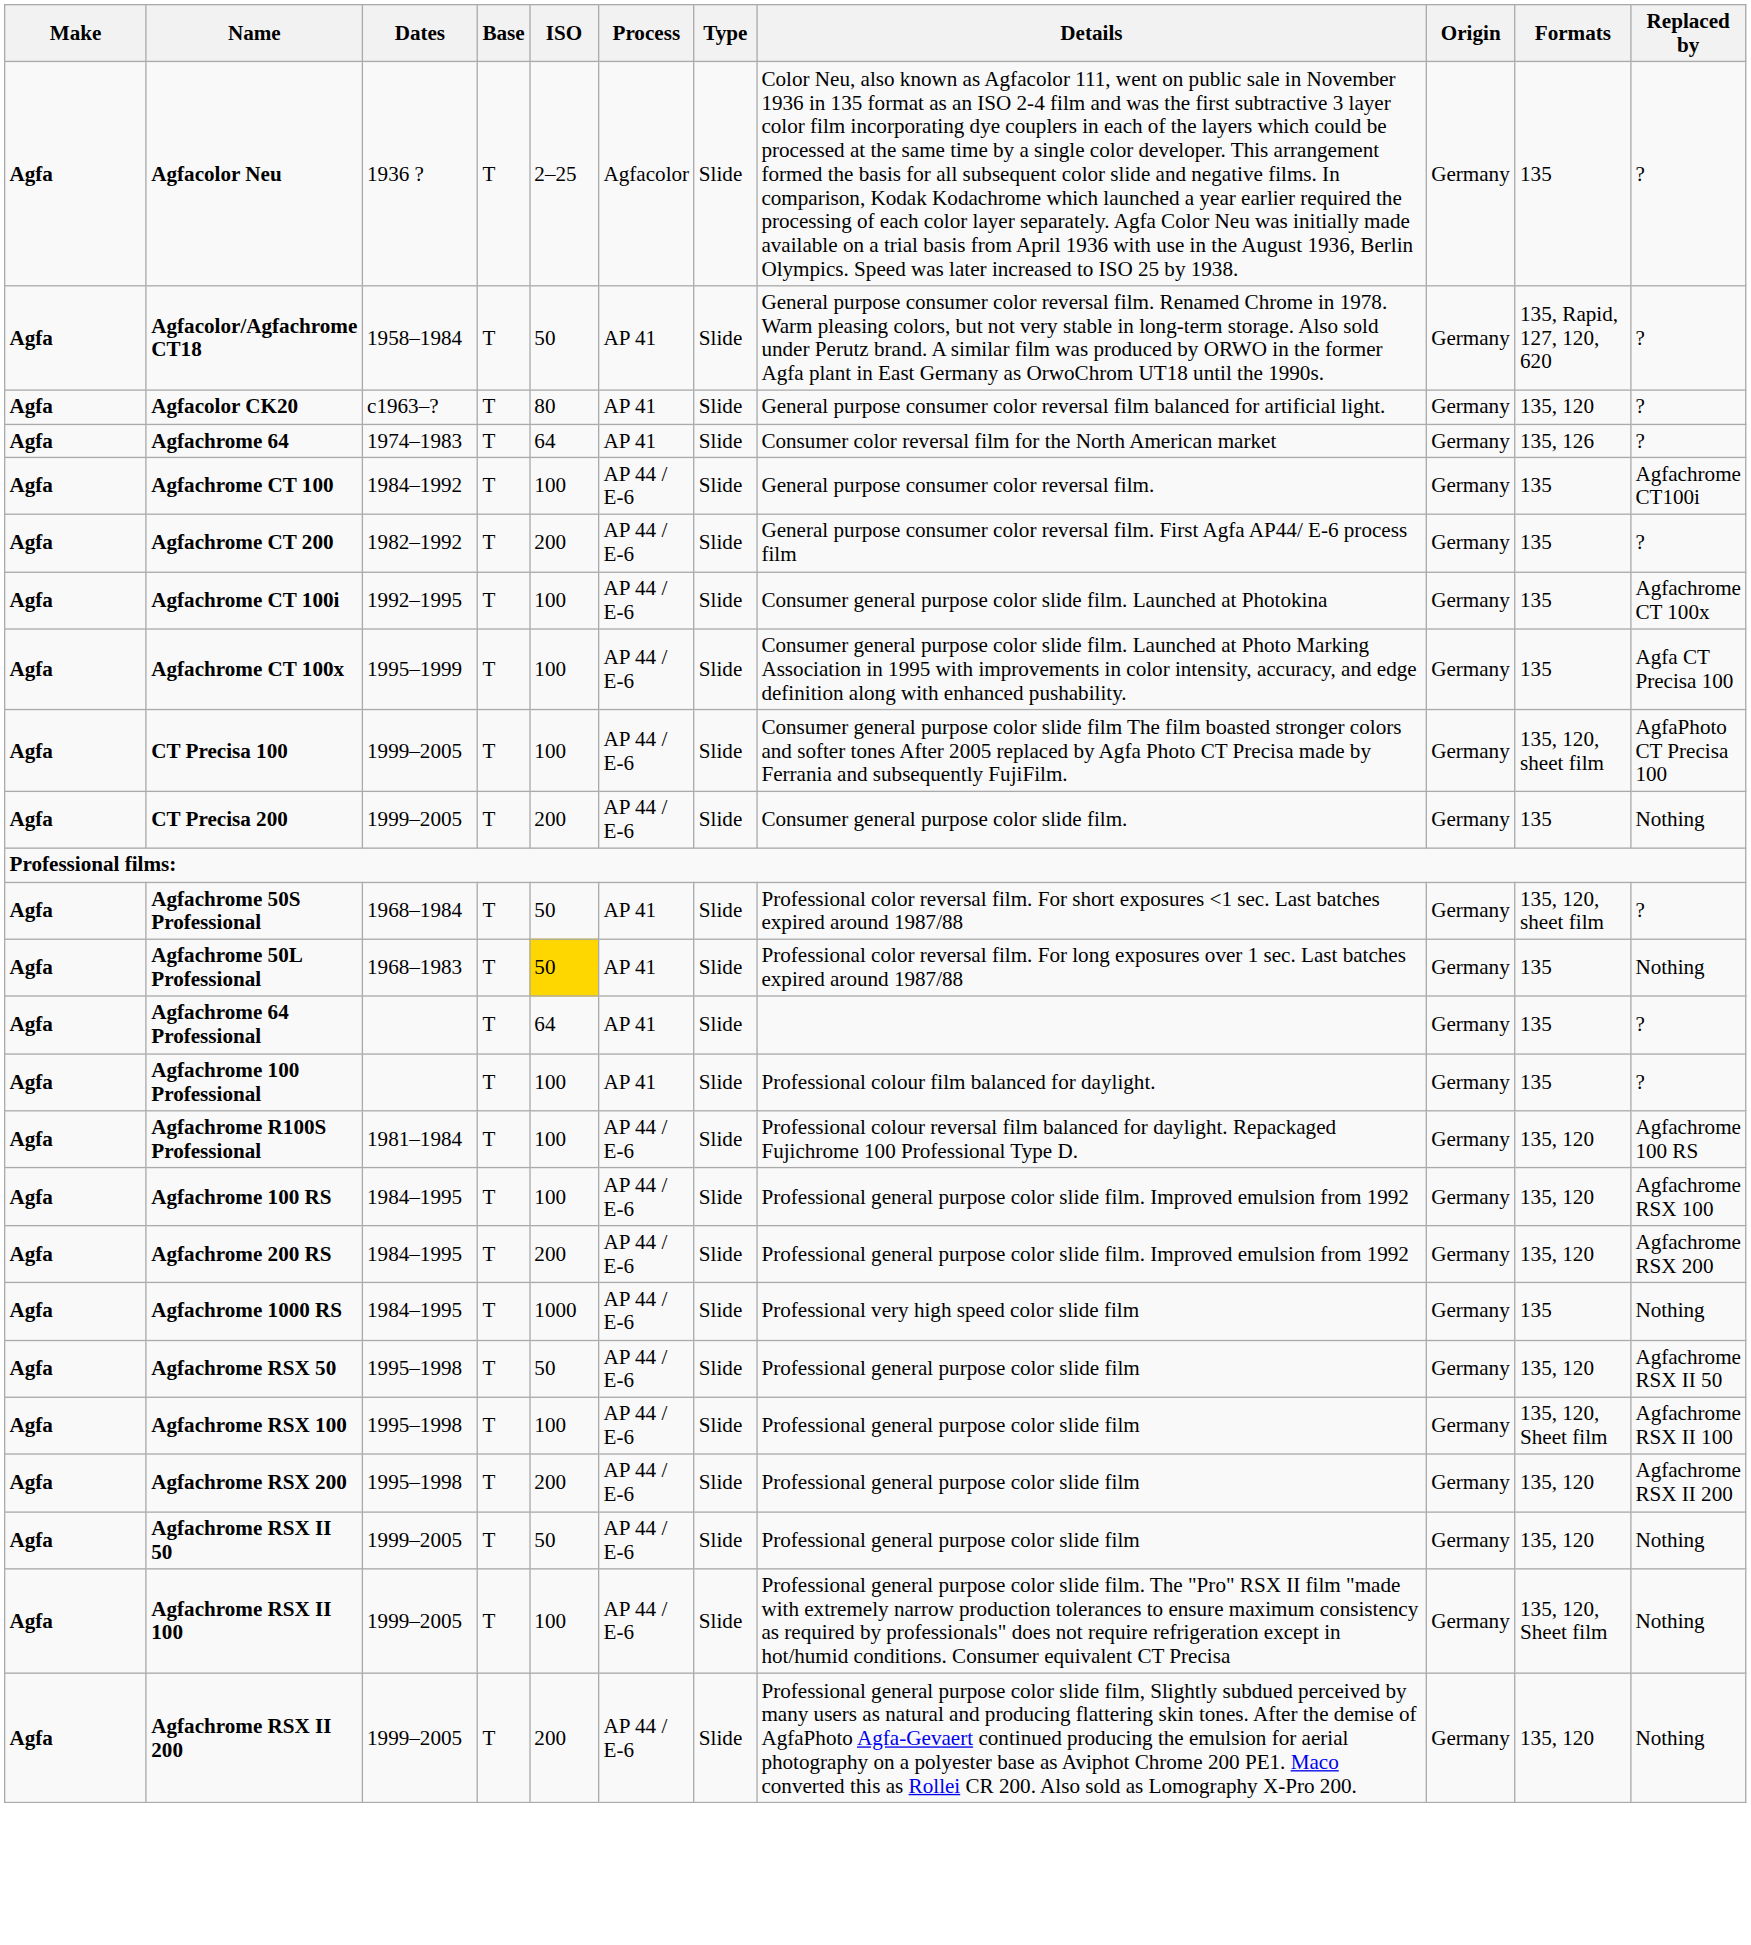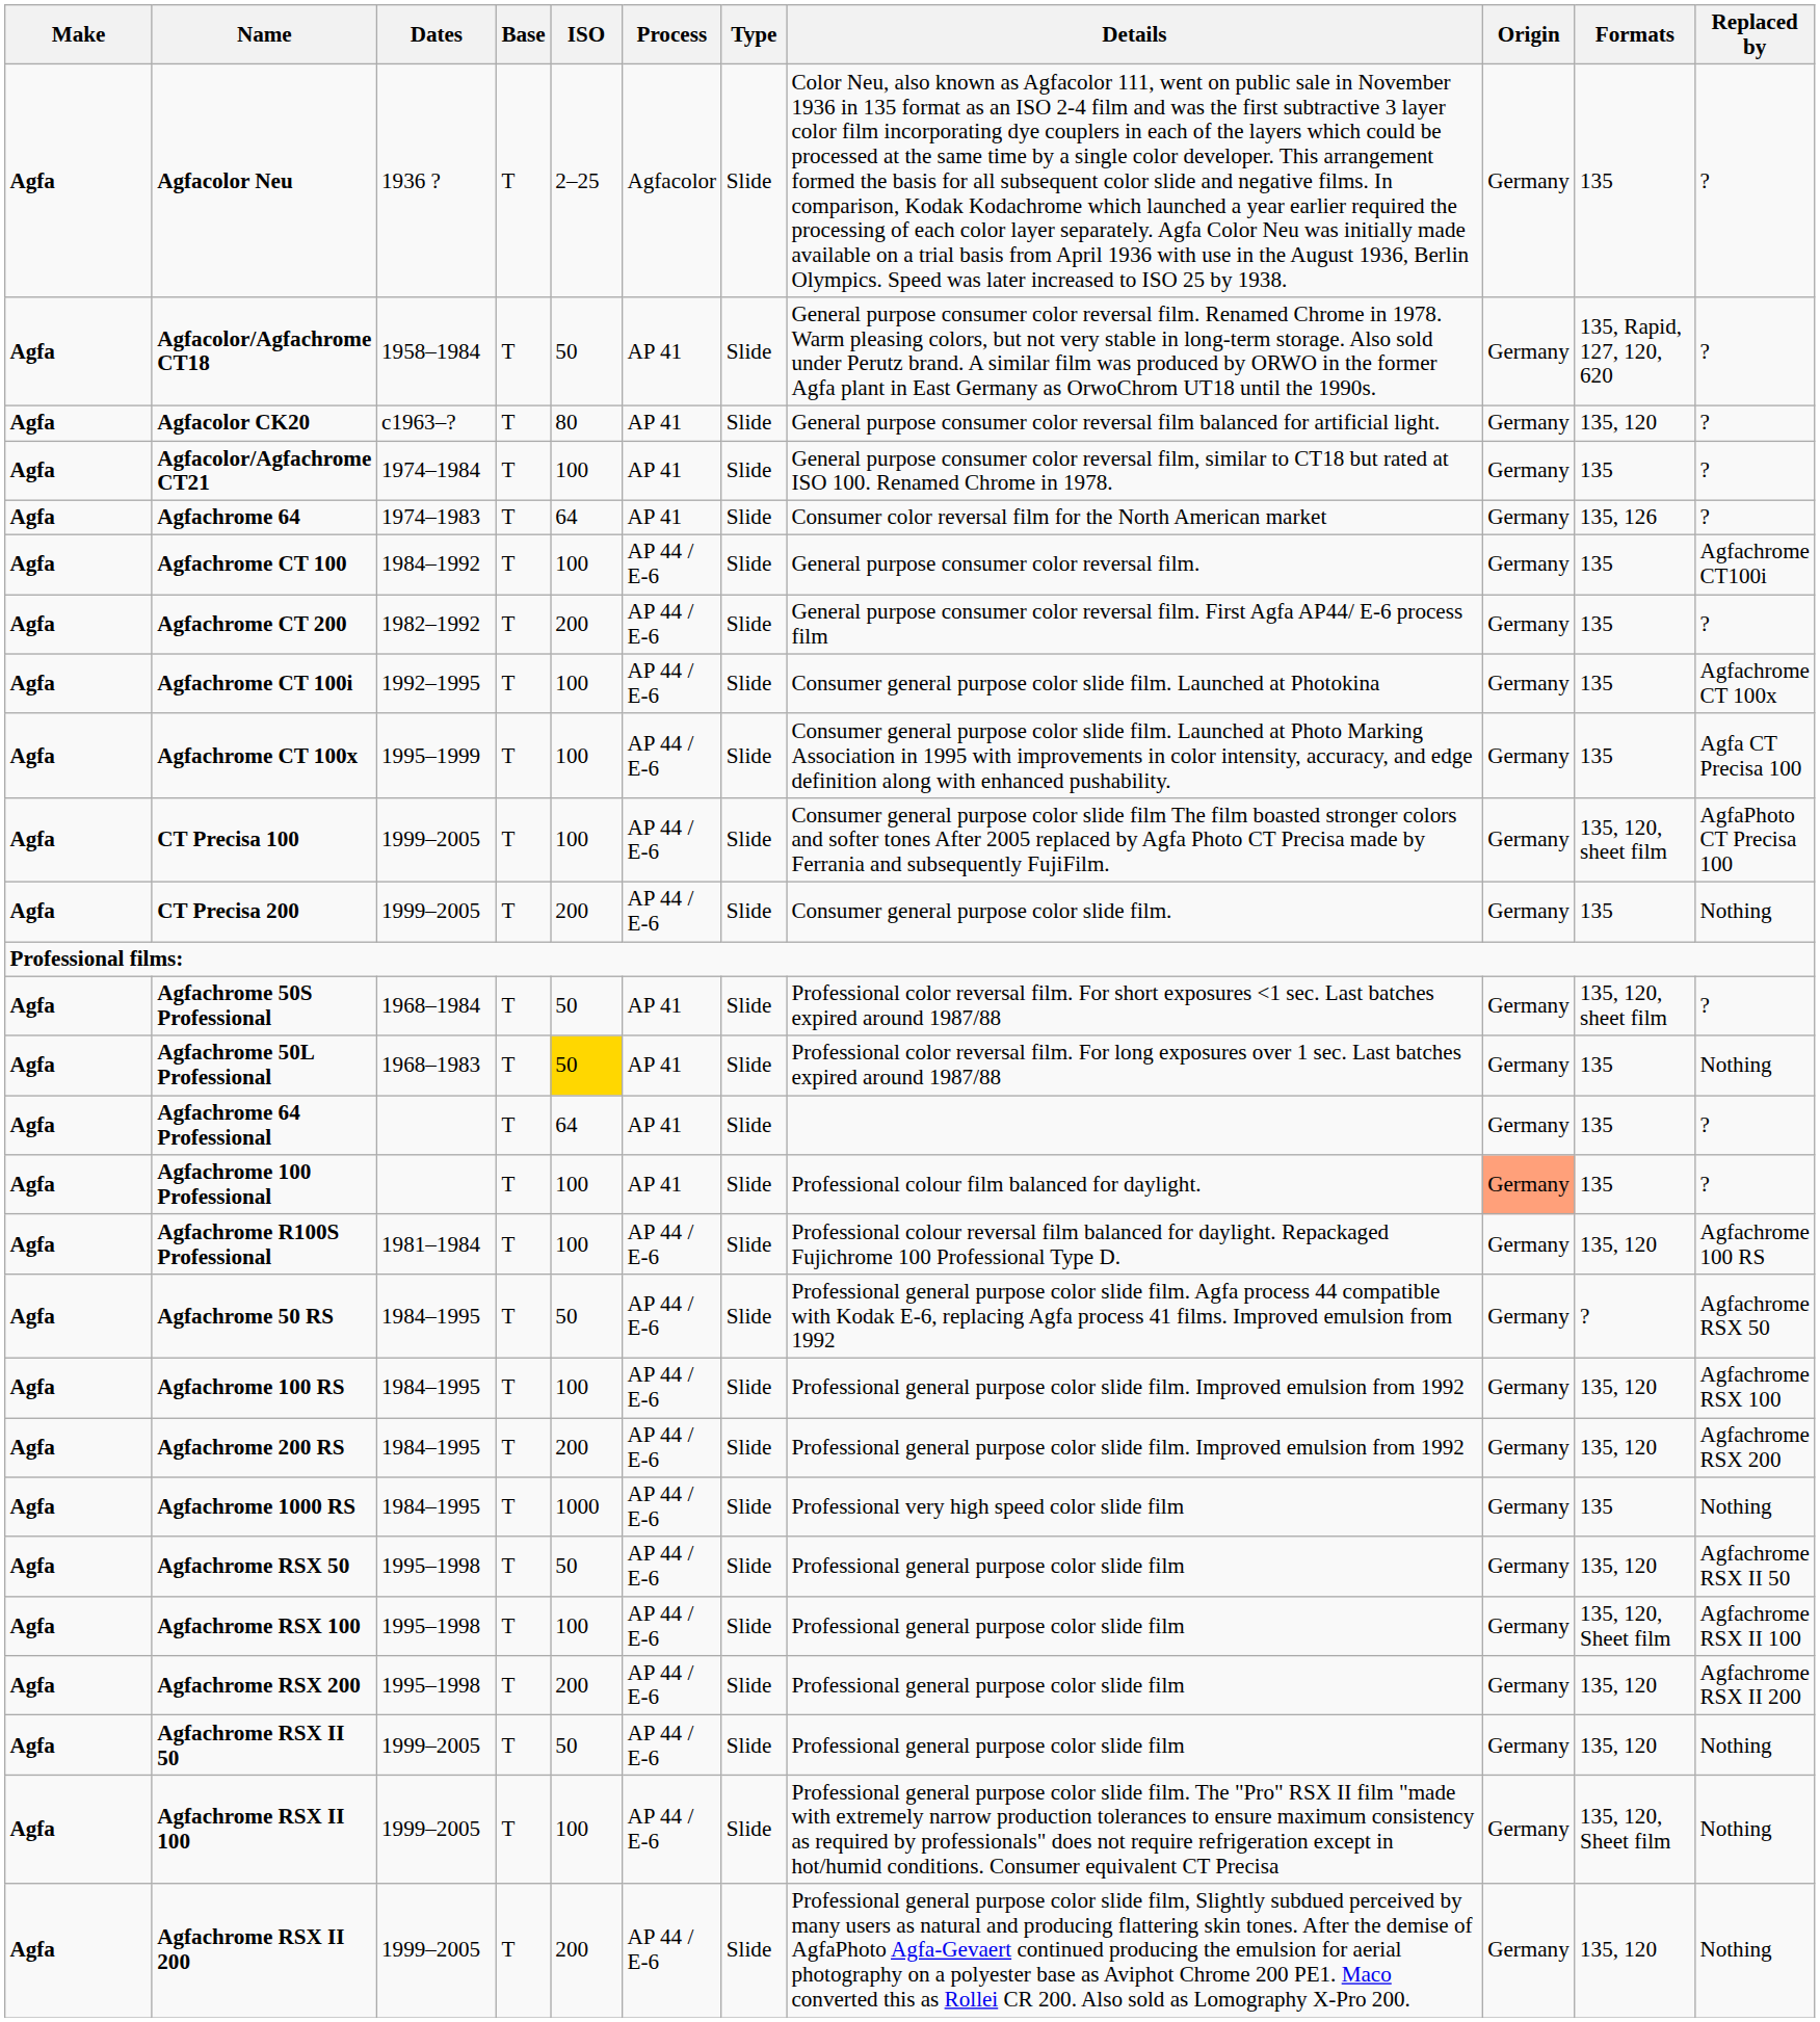+ row: Agfa | Agfacolor/Agfachrome CT21 | 1974–1984 | T | 100 | AP 41 | Slide | General purpose consumer color reversal film, similar to CT18 but rated at ISO 100. Renamed Chrome in 1978. | Germany | 135 | ?
Agfachrome 100 Professional | Origin: no background -> lightsalmon background
+ row: Agfa | Agfachrome 50 RS | 1984–1995 | T | 50 | AP 44 / E-6 | Slide | Professional general purpose color slide film. Agfa process 44 compatible with Kodak E-6, replacing Agfa process 41 films. Improved emulsion from 1992 | Germany | ? | Agfachrome RSX 50
